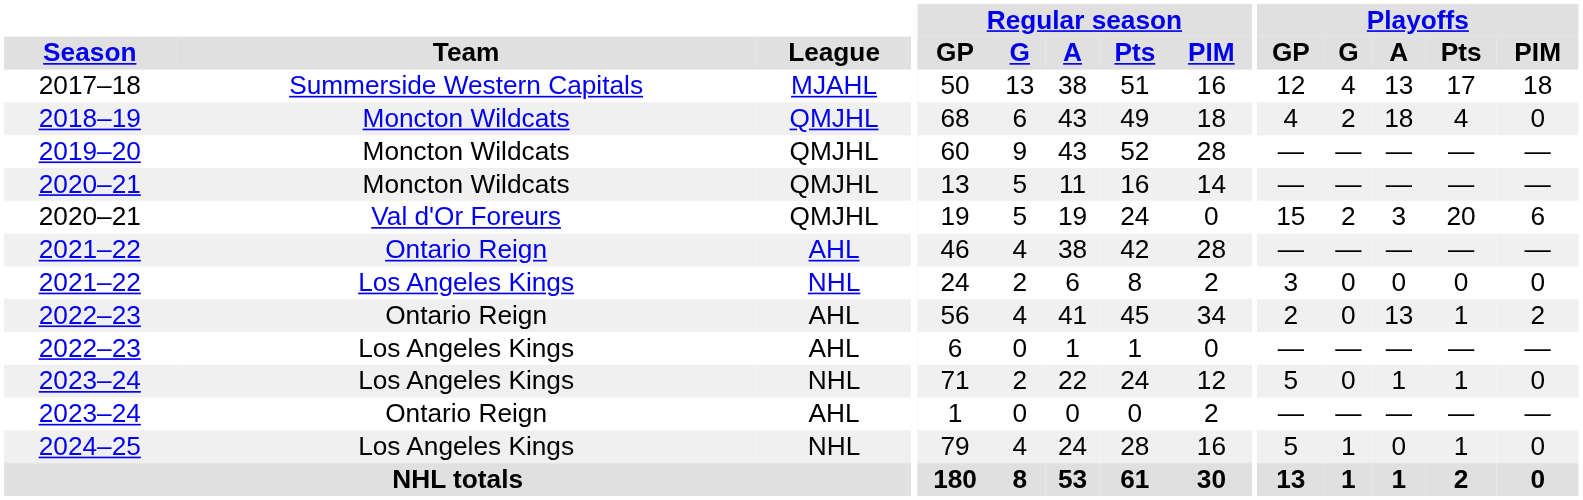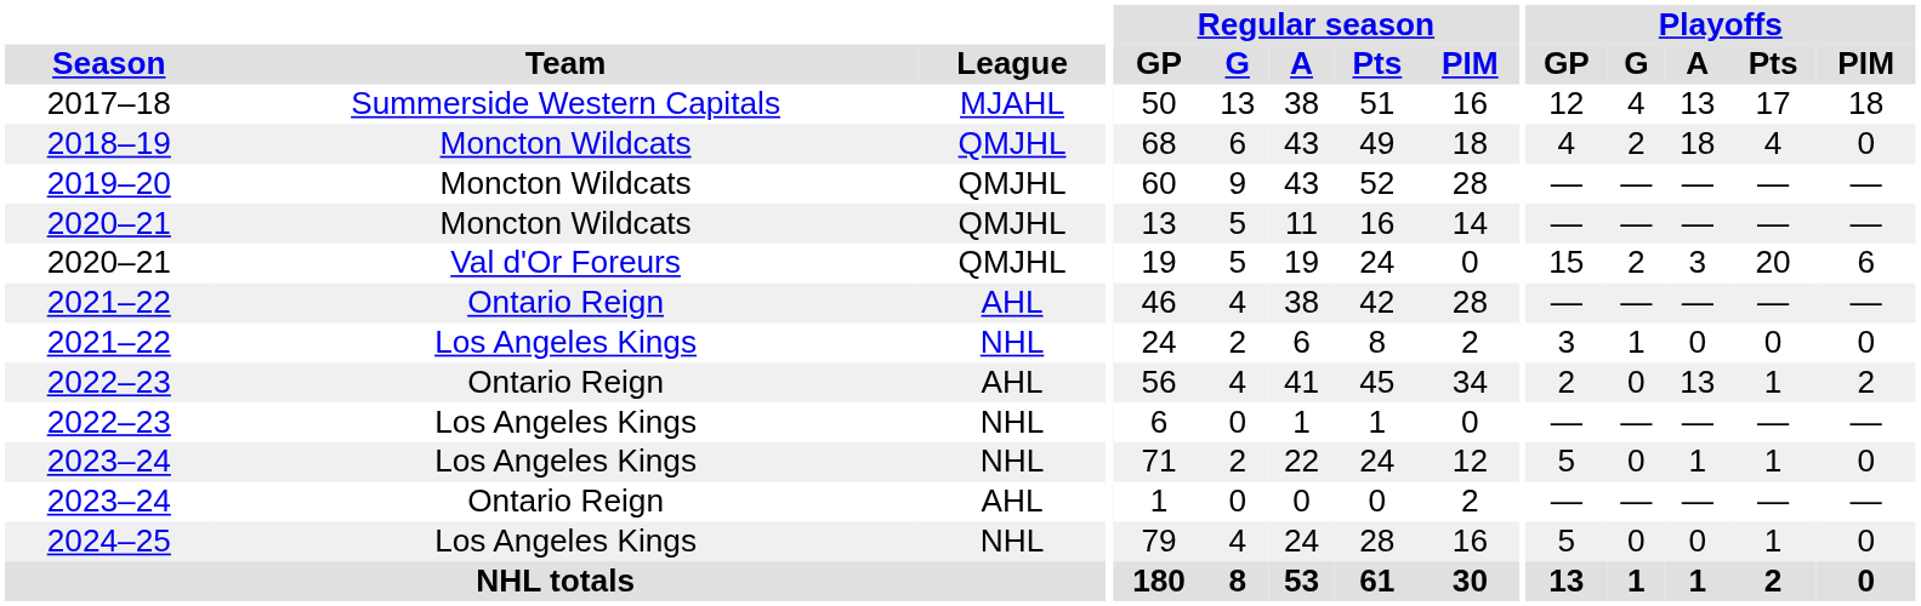2021–22 / Los Angeles Kings | Playoffs / G: 0 -> 1
2022–23 / Los Angeles Kings | League: AHL -> NHL
2024–25 | Playoffs / G: 1 -> 0
